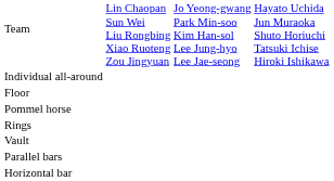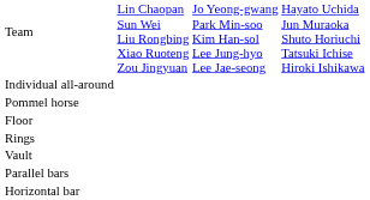rows swapped: Floor <-> Pommel horse
